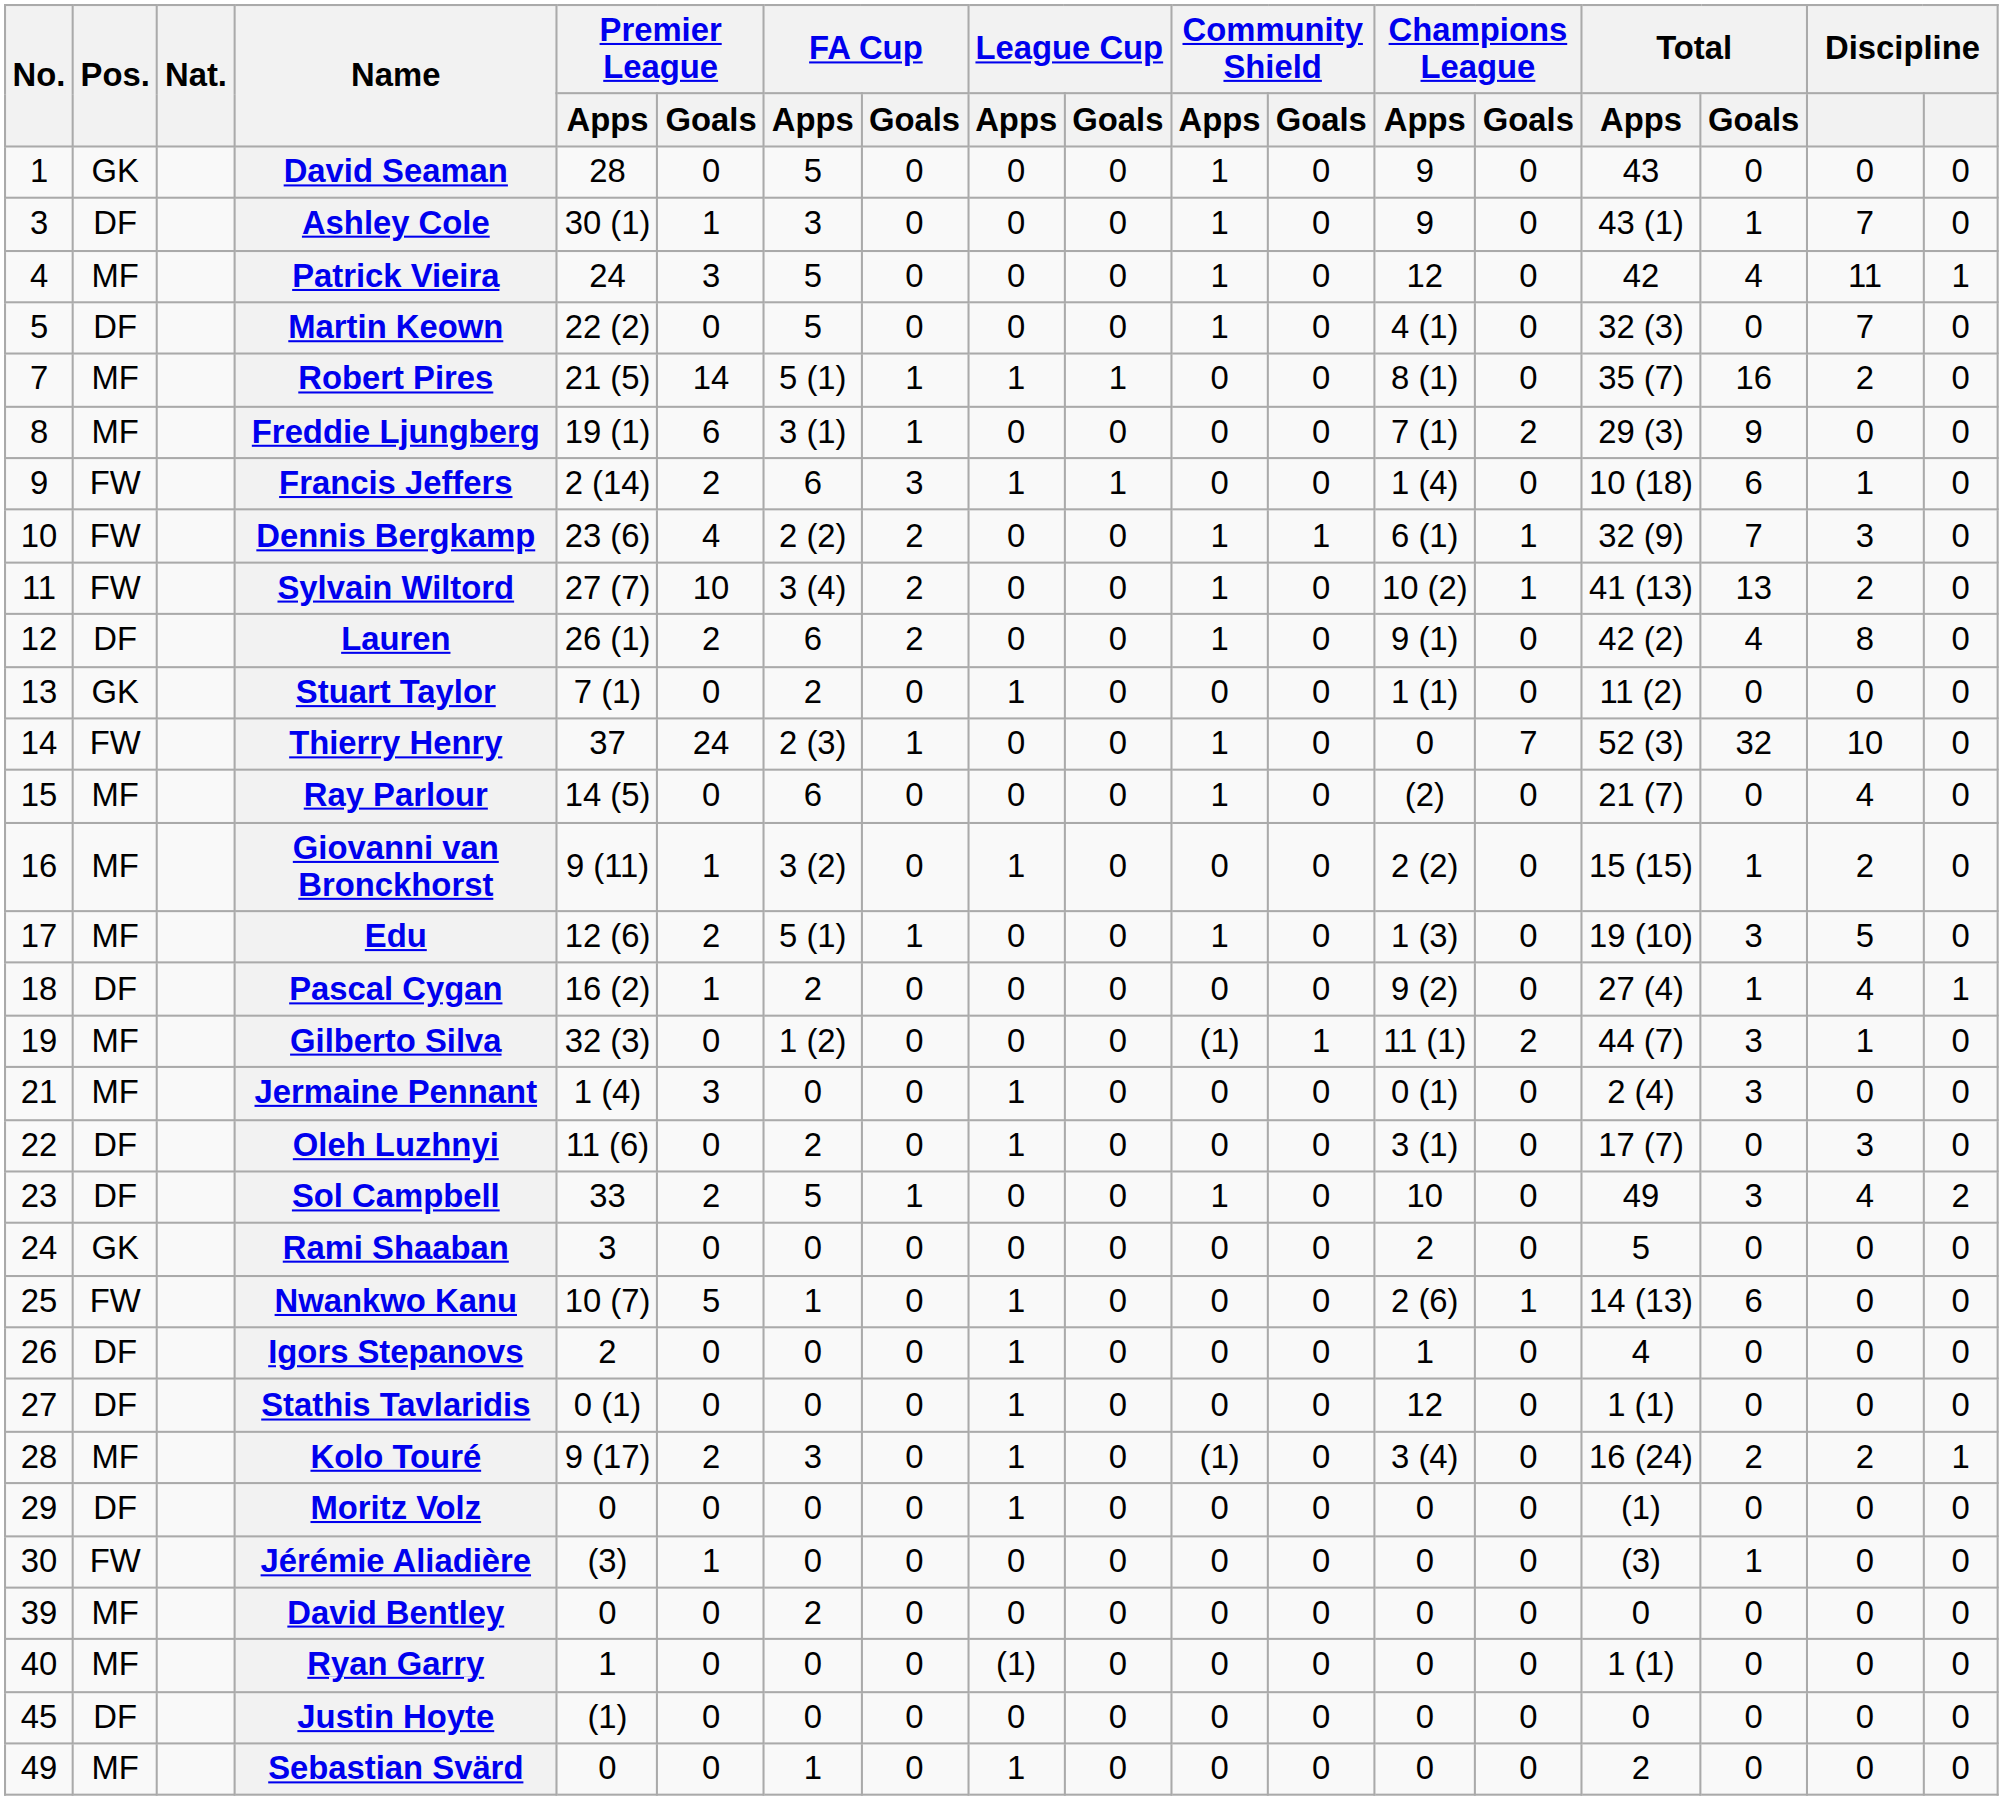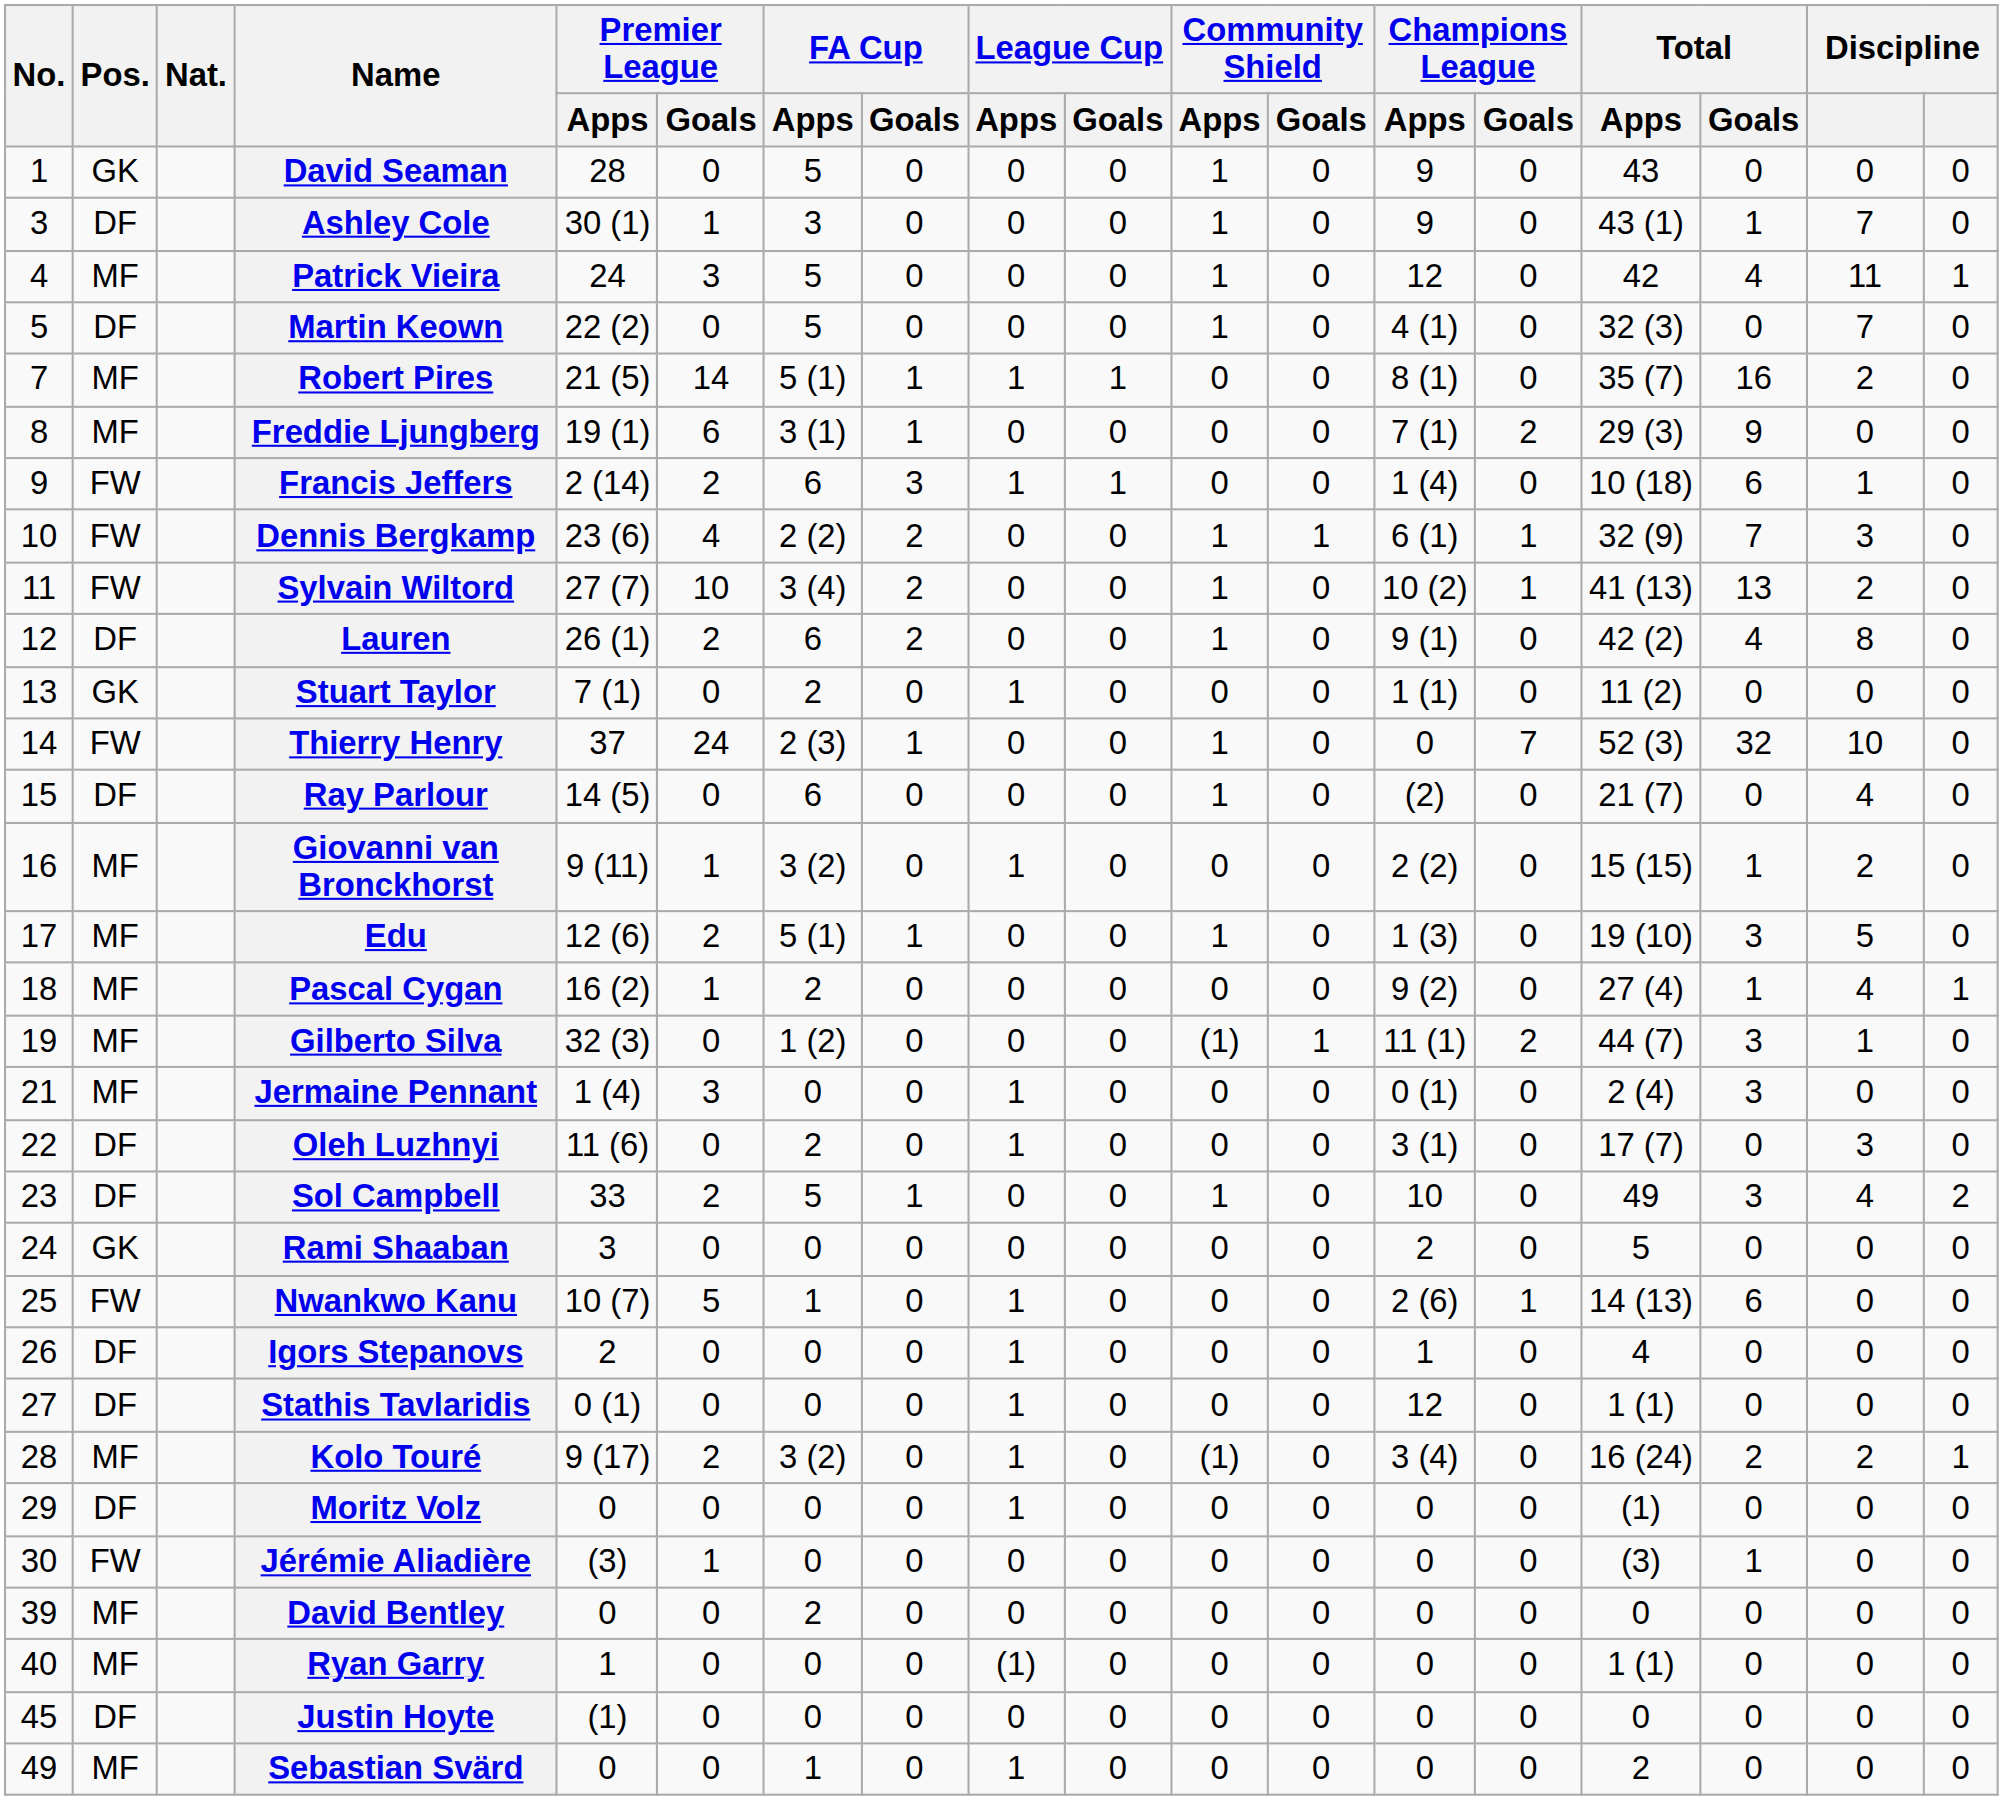Ray Parlour | Pos.: MF -> DF
Pascal Cygan | Pos.: DF -> MF
Kolo Touré | FA Cup / Apps: 3 -> 3 (2)
